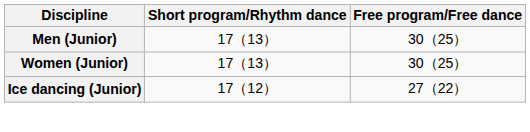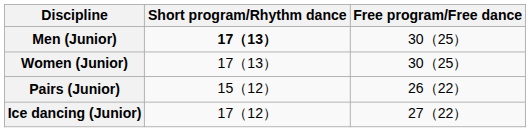Men (Junior) | Short program/Rhythm dance: normal -> bold
+ row: Pairs (Junior) | 15（12） | 26（22）
